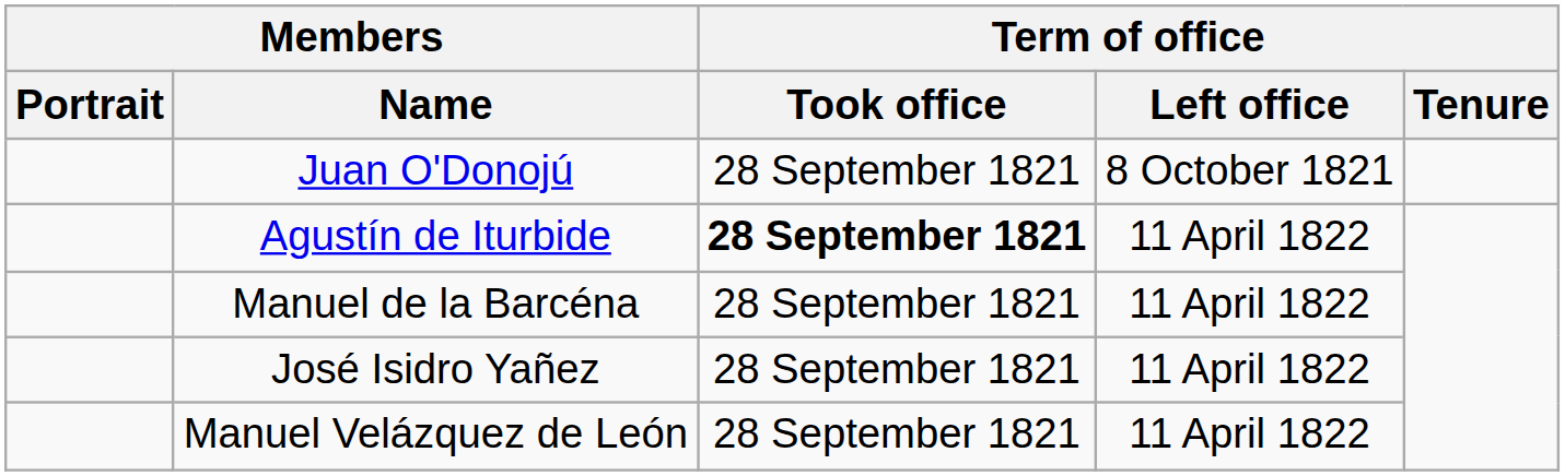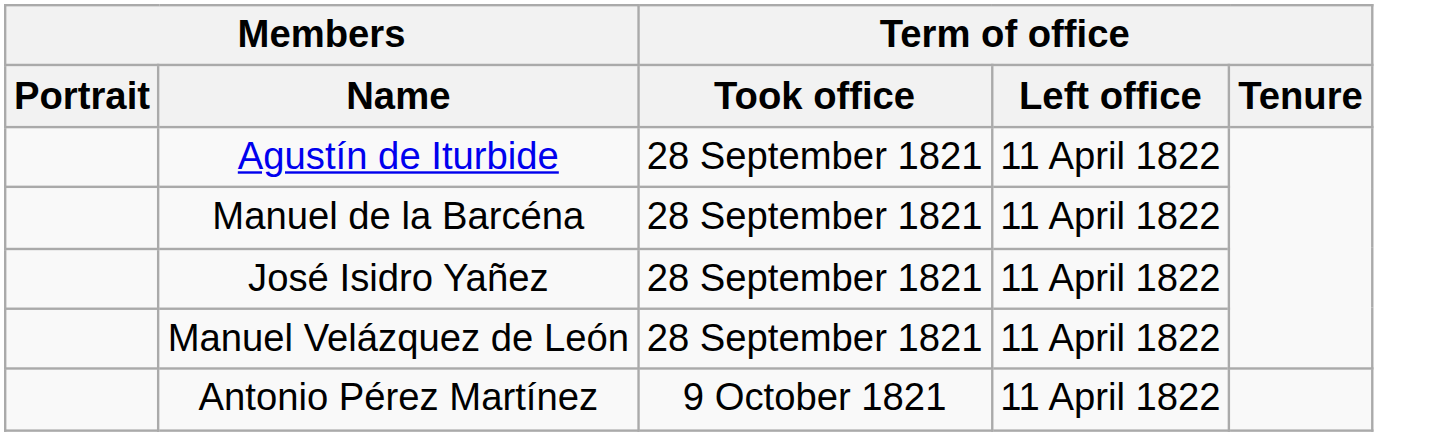- row: Juan O'Donojú | 28 September 1821 | 8 October 1821
Agustín de Iturbide | Term of office / Took office: bold -> normal
+ row: Antonio Pérez Martínez | 9 October 1821 | 11 April 1822
